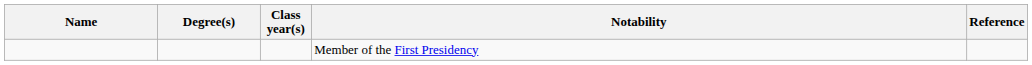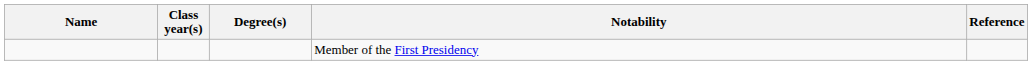columns swapped: Class year(s) <-> Degree(s)
